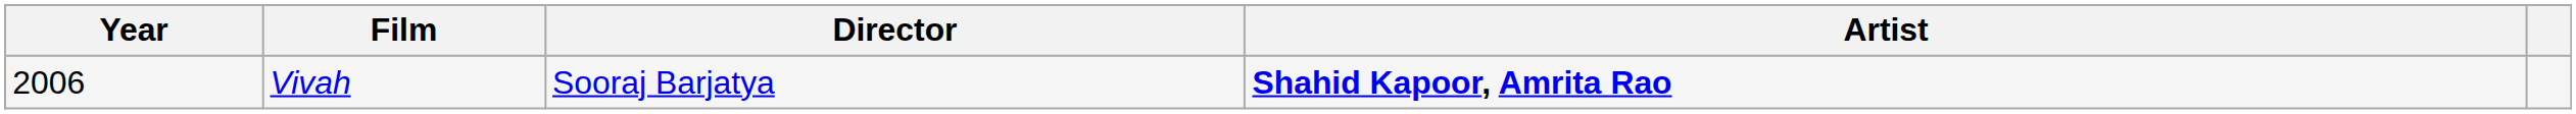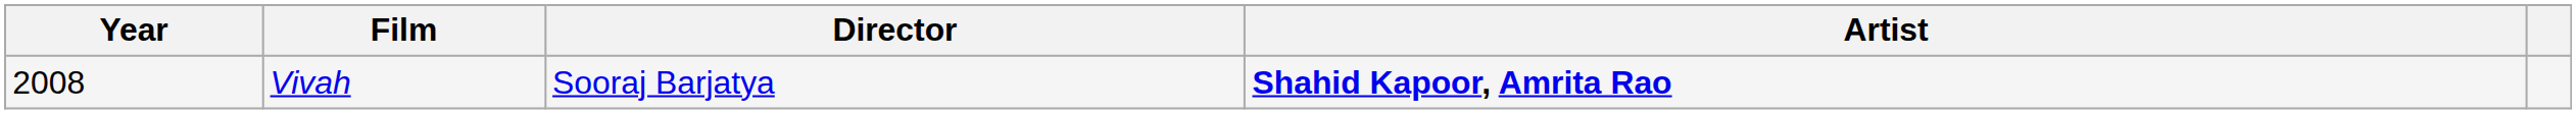Vivah | Year: 2006 -> 2008
